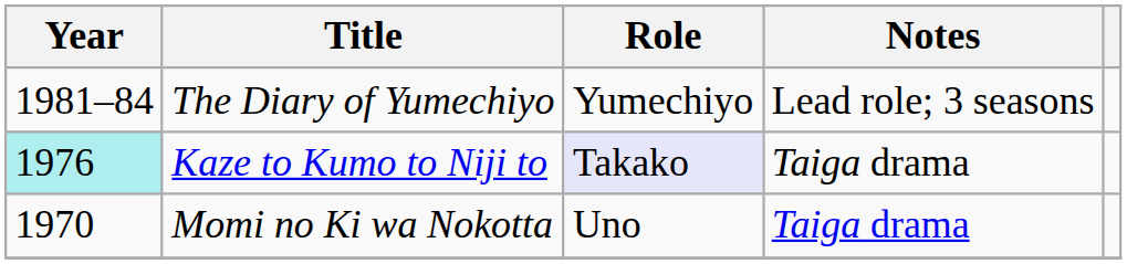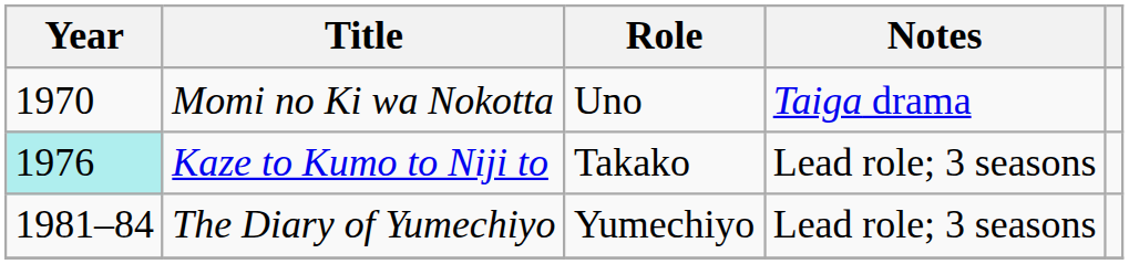rows swapped: Momi no Ki wa Nokotta <-> The Diary of Yumechiyo
Kaze to Kumo to Niji to | Role: lavender background -> no background
Kaze to Kumo to Niji to | Notes: Taiga drama -> Lead role; 3 seasons
